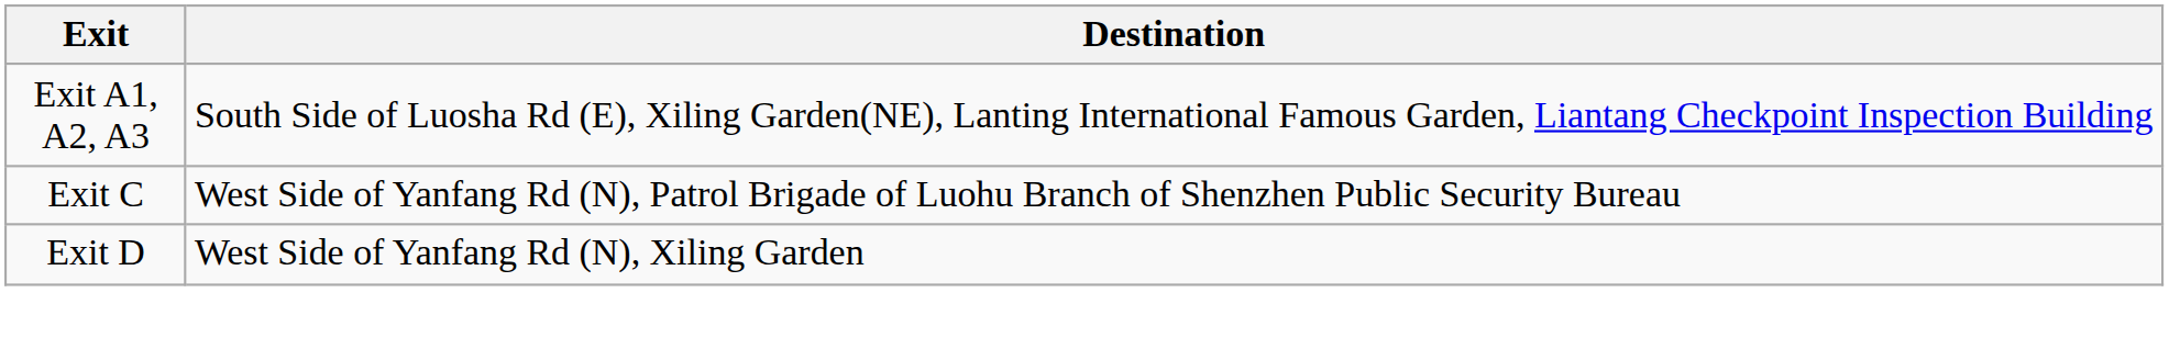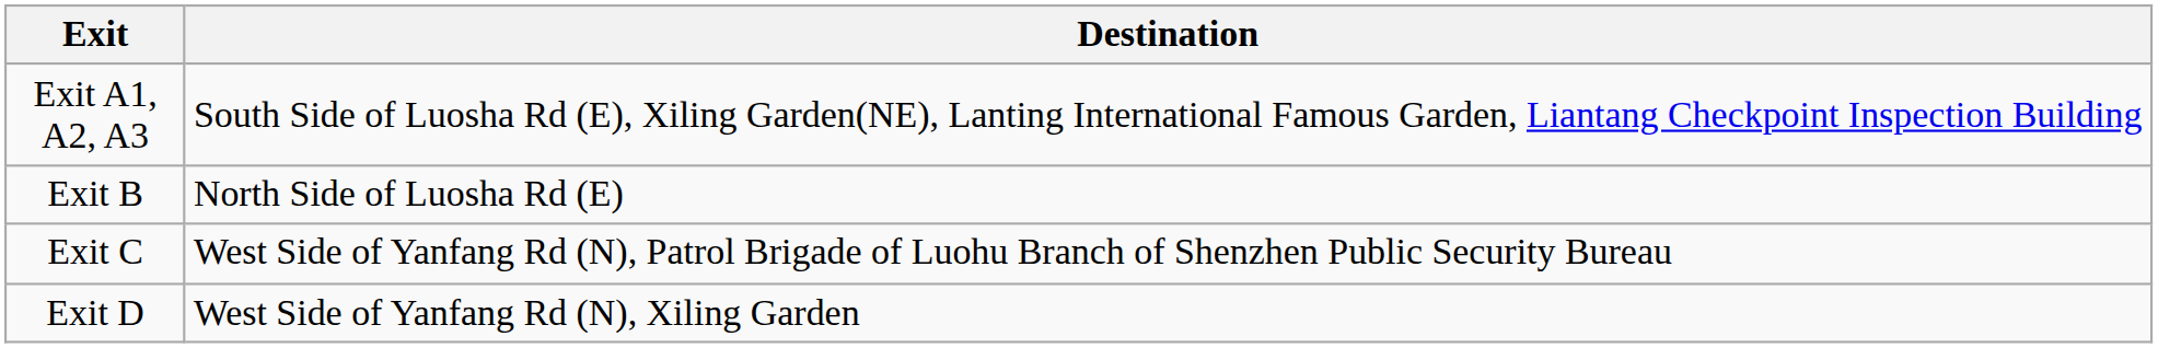+ row: Exit B | North Side of Luosha Rd (E)
